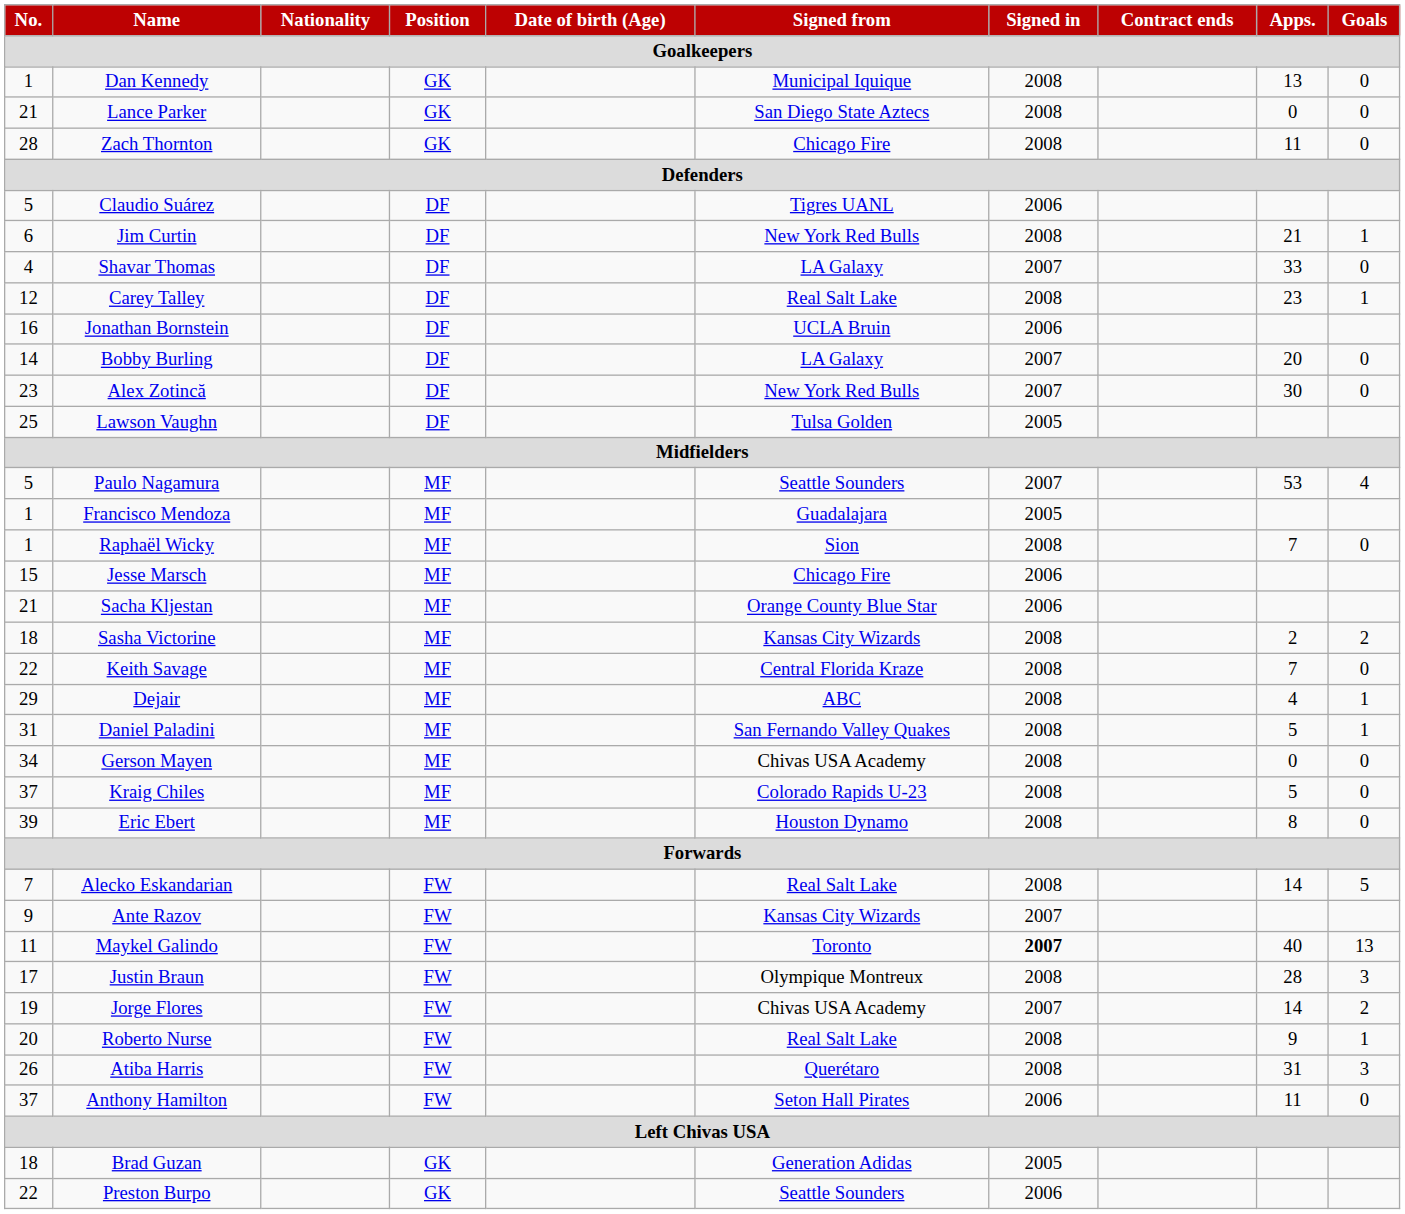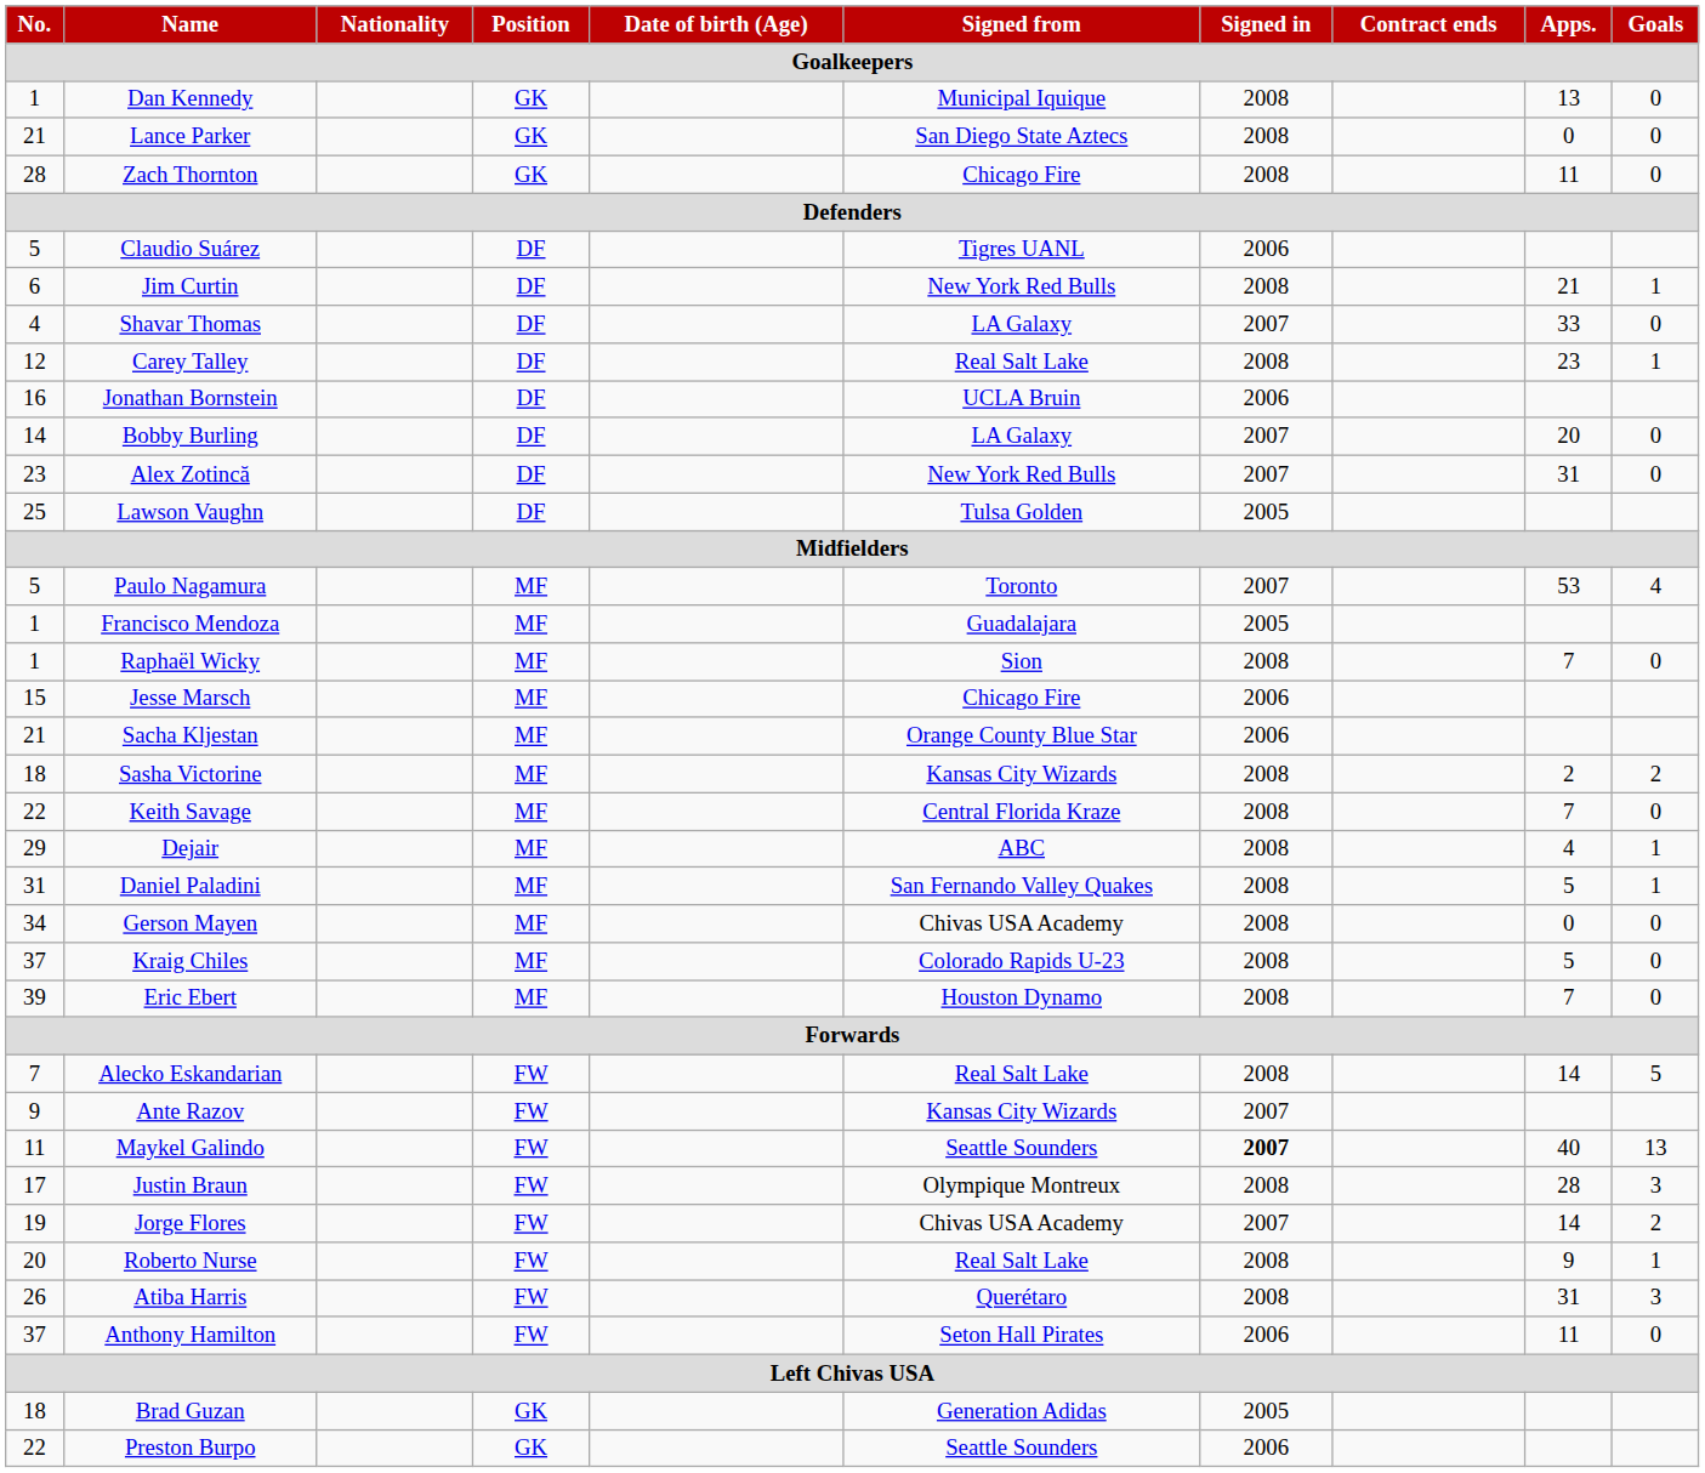Alex Zotincă | Apps.: 30 -> 31
Paulo Nagamura | Signed from: Seattle Sounders -> Toronto
Eric Ebert | Apps.: 8 -> 7
Maykel Galindo | Signed from: Toronto -> Seattle Sounders
